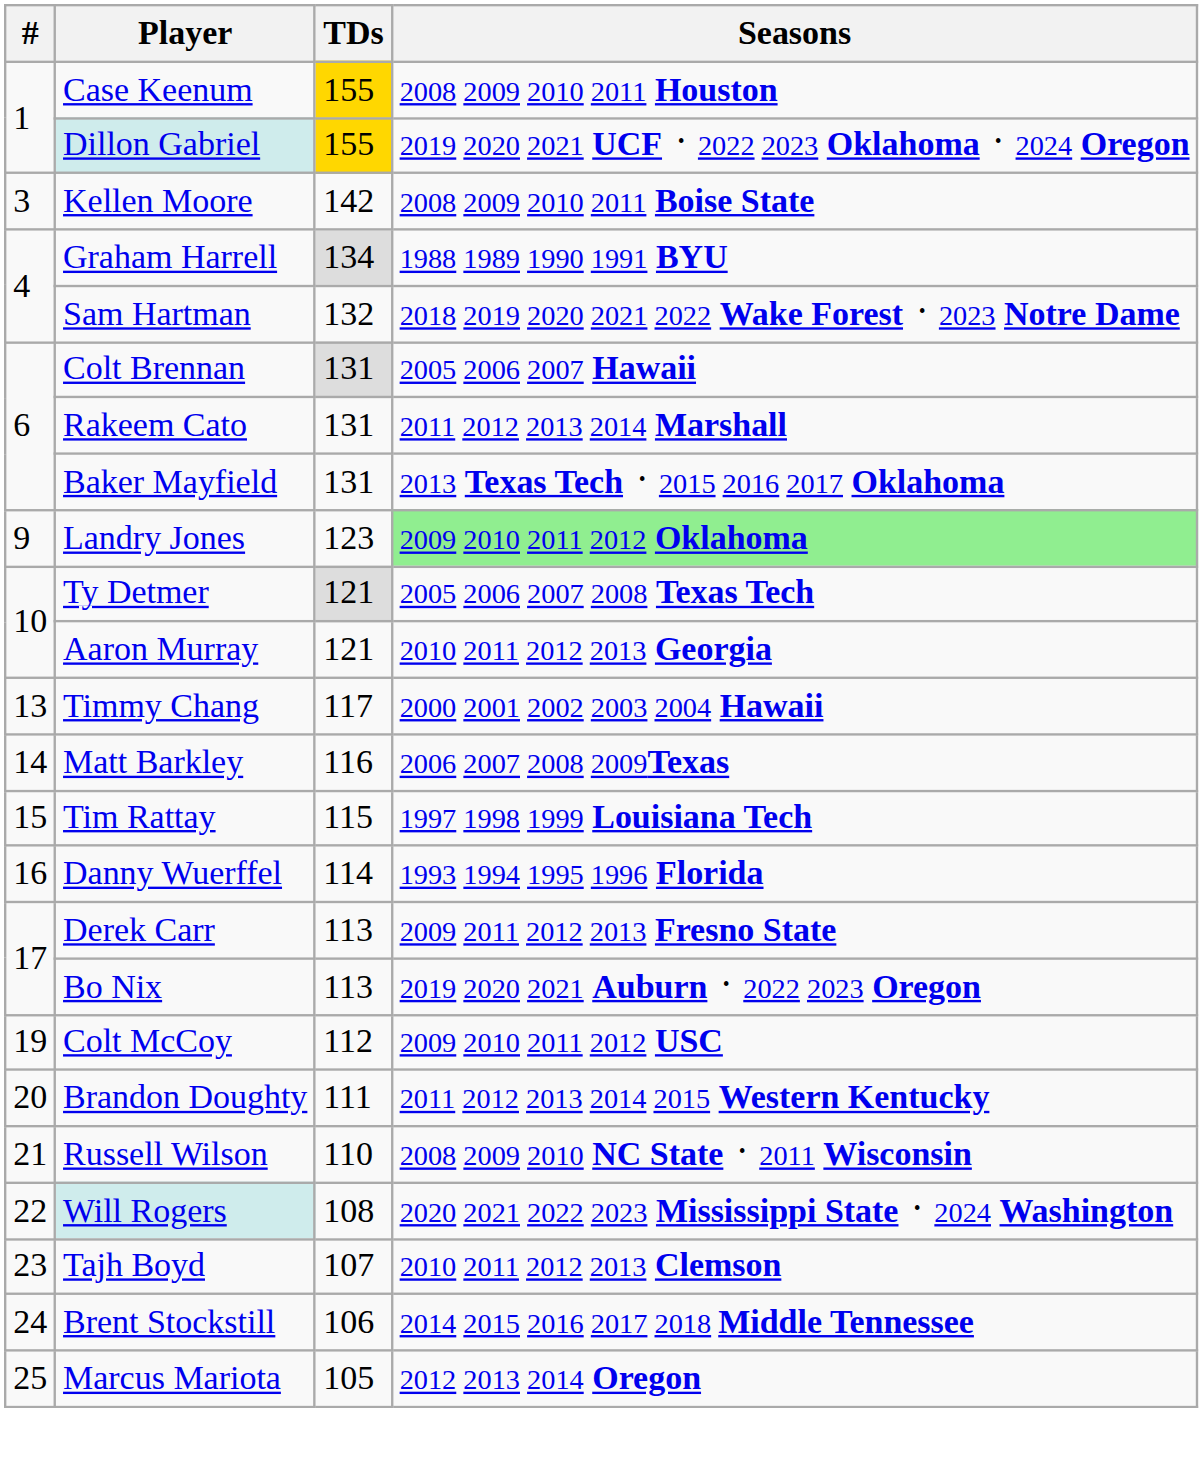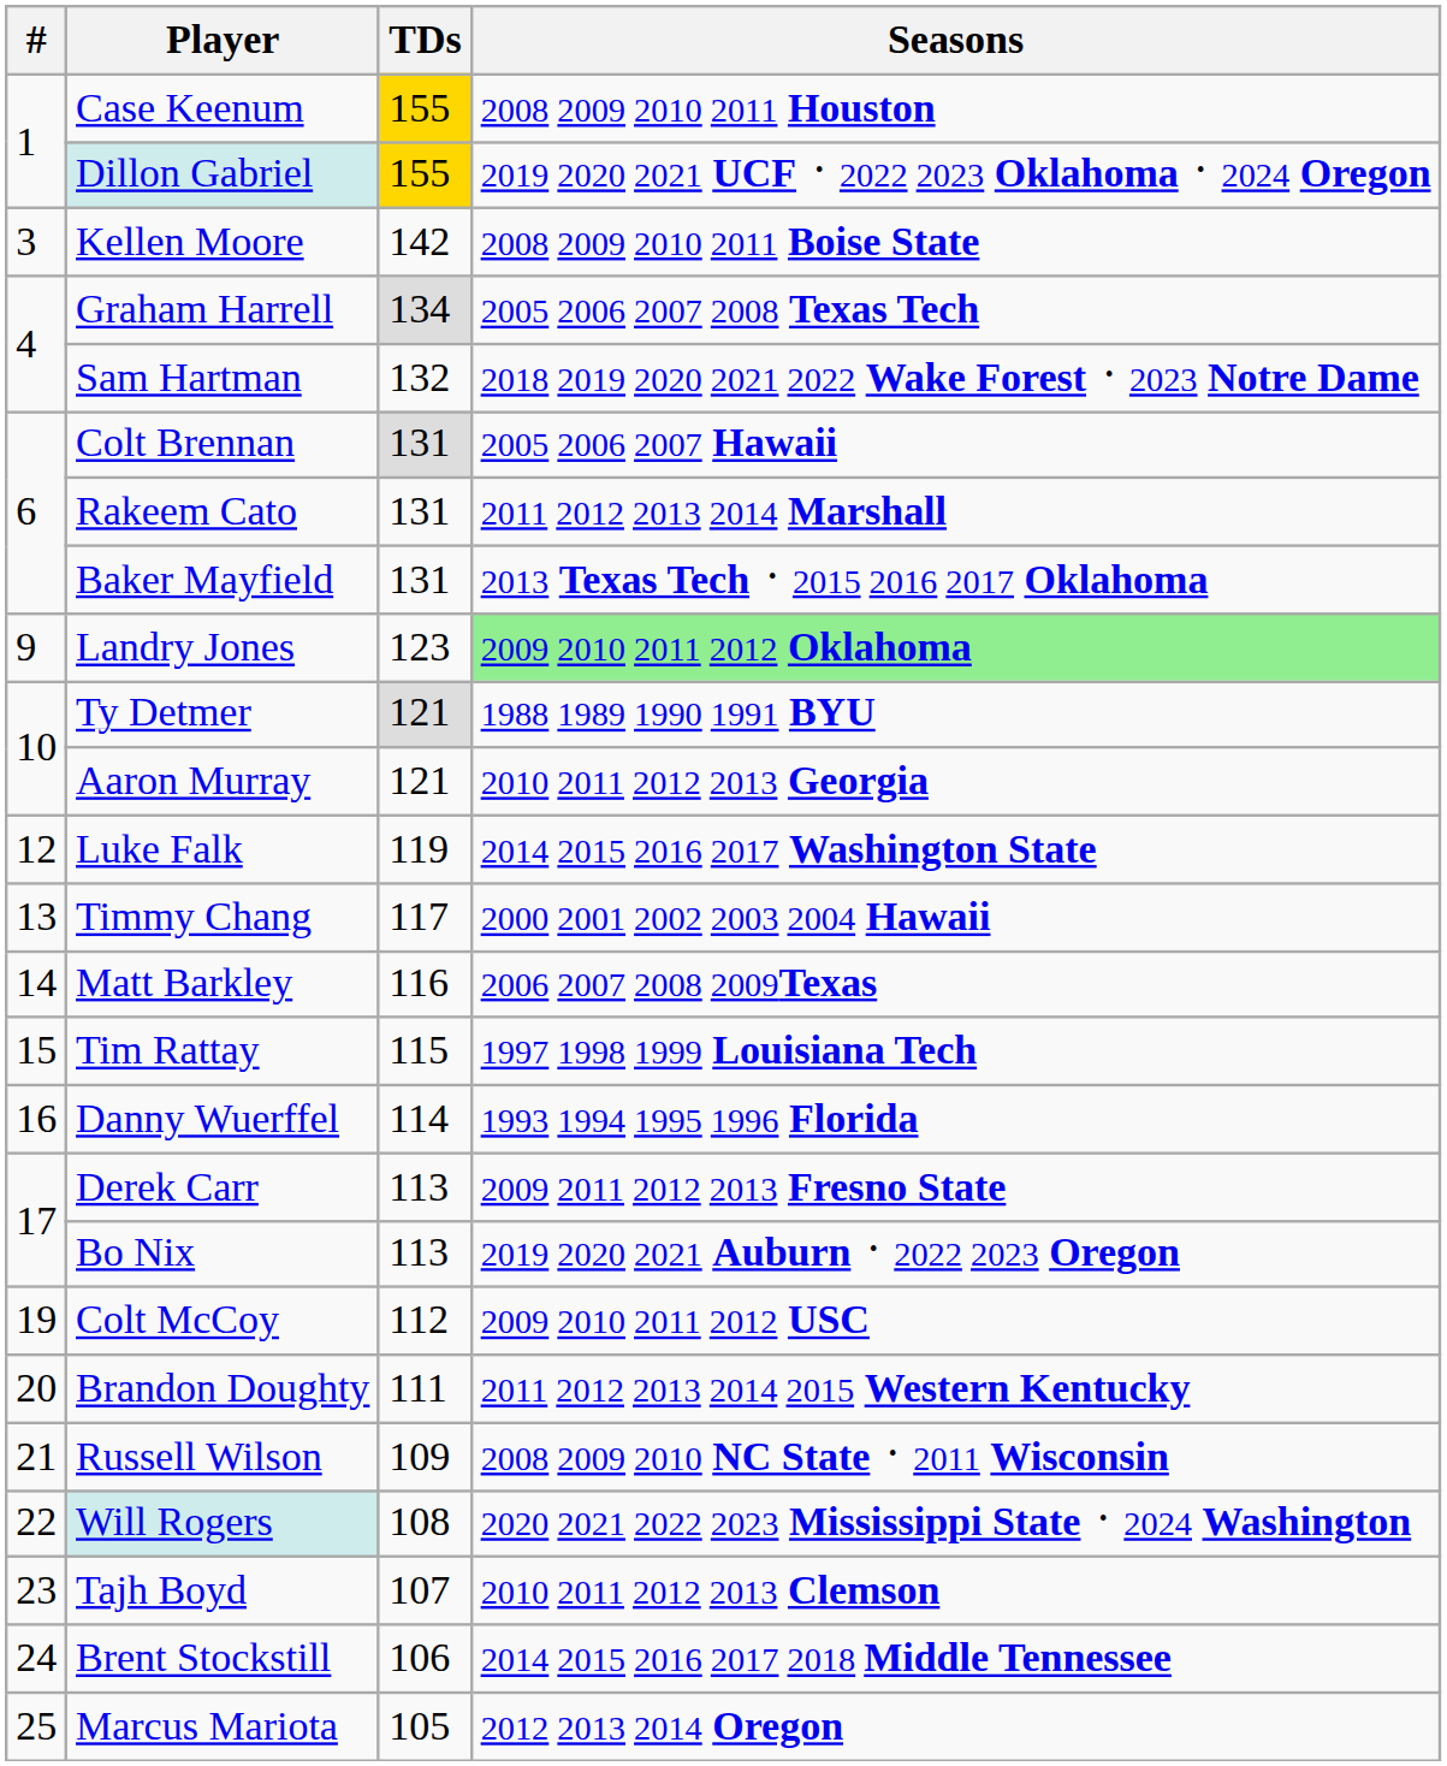Graham Harrell | Seasons: 1988 1989 1990 1991 BYU -> 2005 2006 2007 2008 Texas Tech
Ty Detmer | Seasons: 2005 2006 2007 2008 Texas Tech -> 1988 1989 1990 1991 BYU
+ row: 12 | Luke Falk | 119 | 2014 2015 2016 2017 Washington State
Russell Wilson | TDs: 110 -> 109
